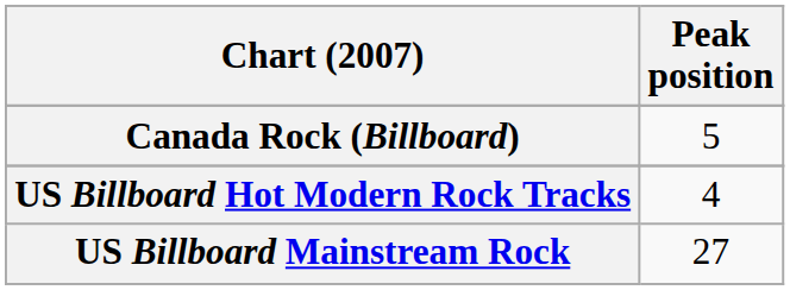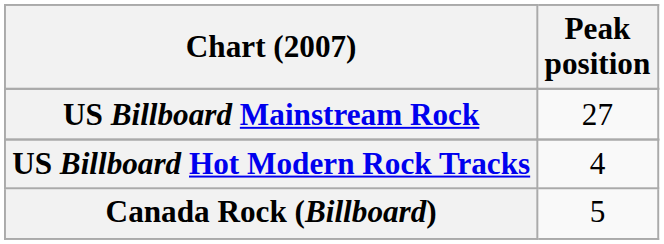rows swapped: Canada Rock (Billboard) <-> US Billboard Mainstream Rock
